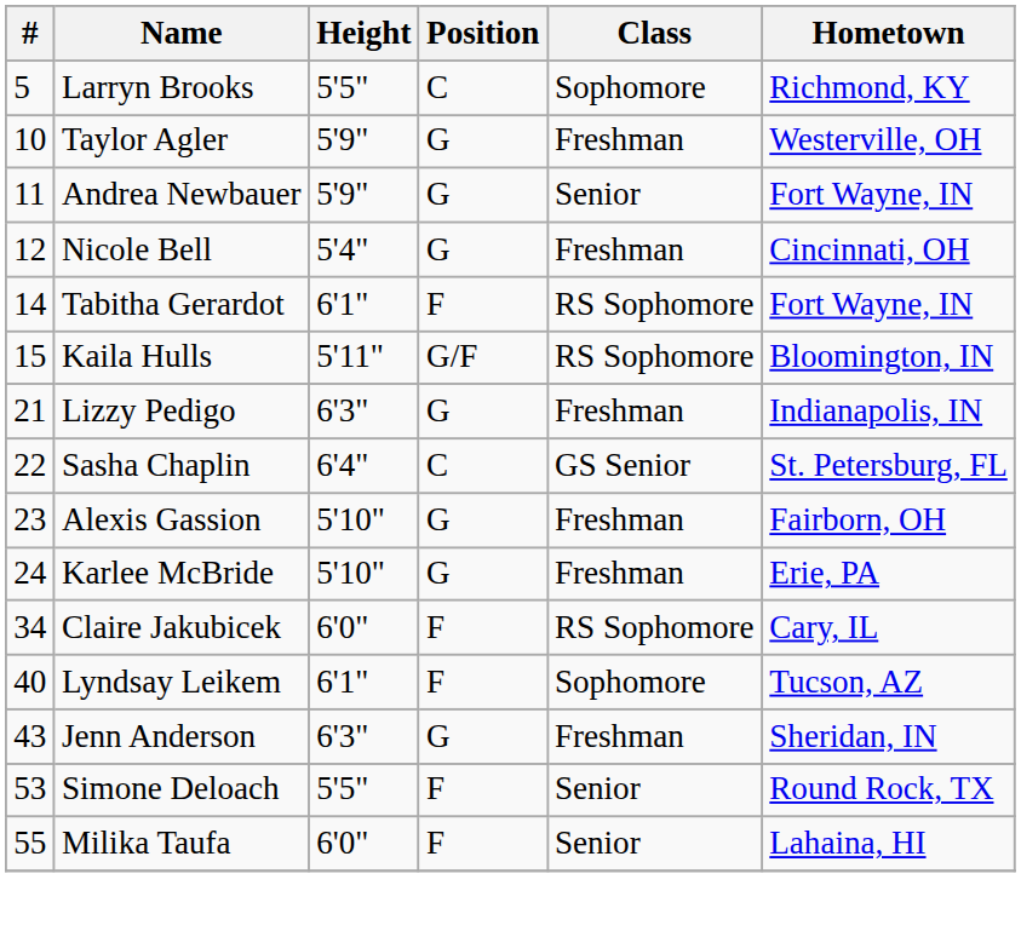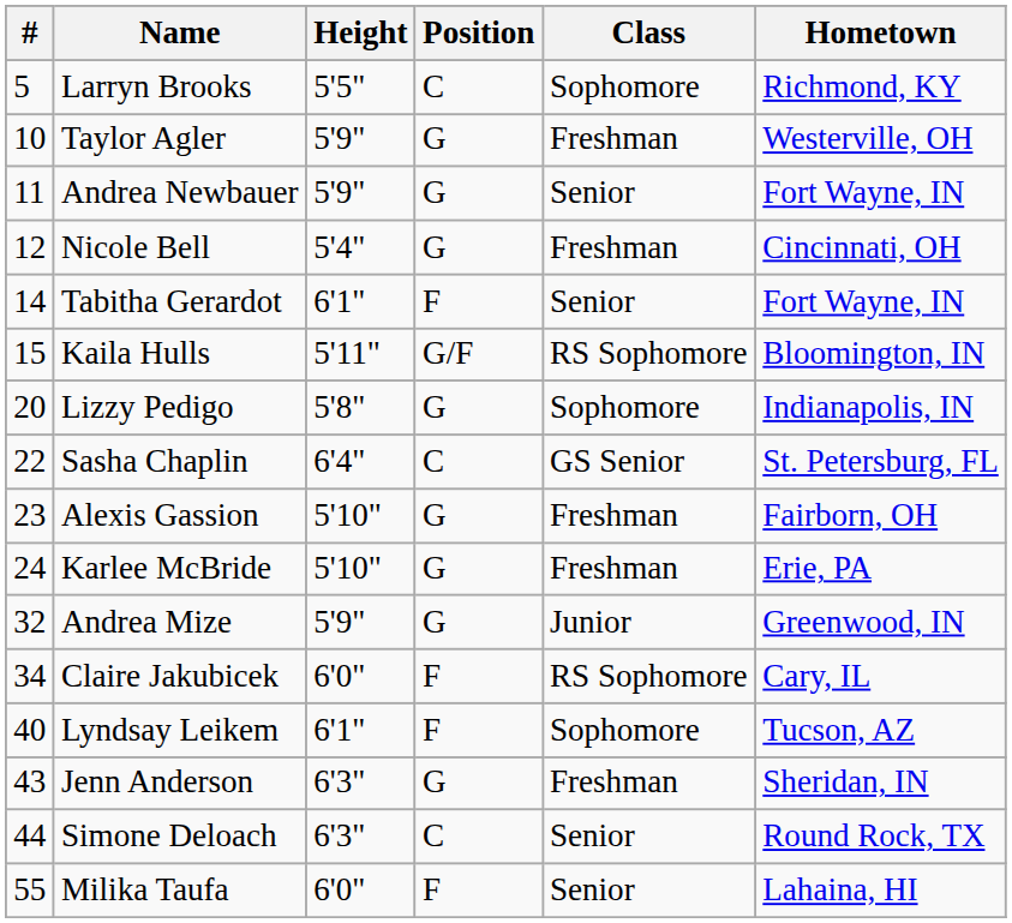Tabitha Gerardot | Class: RS Sophomore -> Senior
Lizzy Pedigo | #: 21 -> 20
Lizzy Pedigo | Height: 6'3" -> 5'8"
Lizzy Pedigo | Class: Freshman -> Sophomore
+ row: 32 | Andrea Mize | 5'9" | G | Junior | Greenwood, IN
Simone Deloach | #: 53 -> 44
Simone Deloach | Height: 5'5" -> 6'3"
Simone Deloach | Position: F -> C
